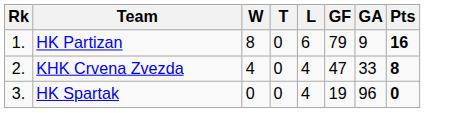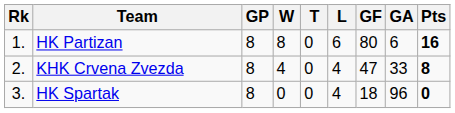+ column: GP | 8 | 8 | 8
HK Partizan | GF: 79 -> 80
HK Partizan | GA: 9 -> 6
HK Spartak | GF: 19 -> 18
